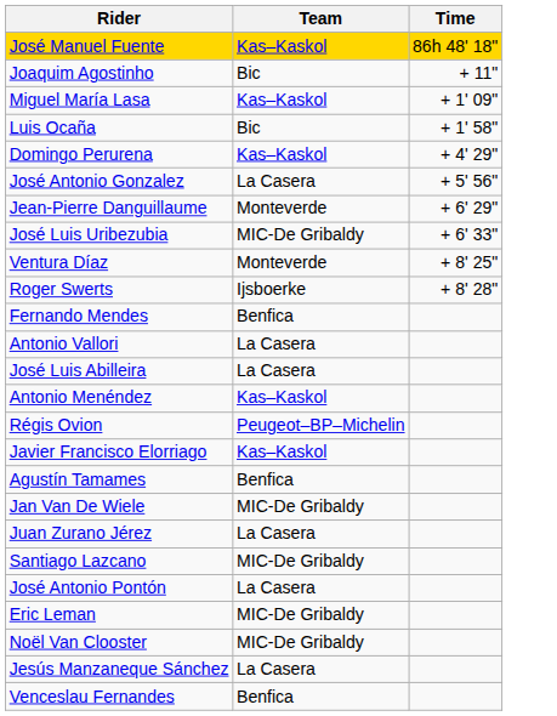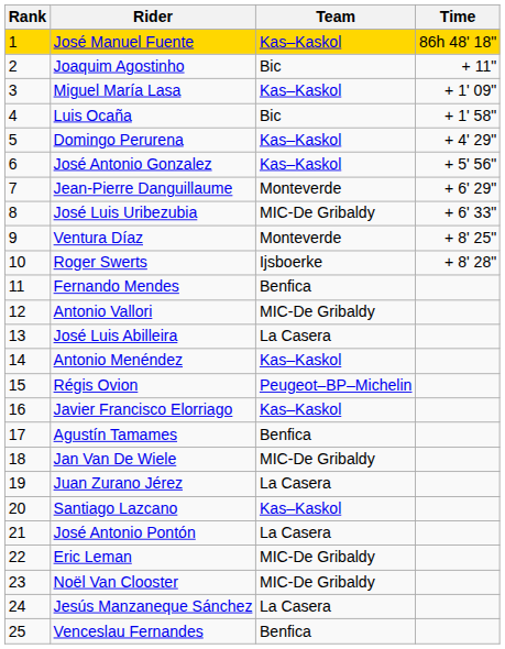+ column: Rank | 1 | 2 | 3 | 4 | 5 | 6 | 7 | 8 | 9 | 10 | 11 | 12 | 13 | 14 | 15 | 16 | 17 | 18 | 19 | 20 | 21 | 22 | 23 | 24 | 25
José Antonio Gonzalez | Team: La Casera -> Kas–Kaskol
Antonio Vallori | Team: La Casera -> MIC-De Gribaldy
Santiago Lazcano | Team: MIC-De Gribaldy -> Kas–Kaskol
